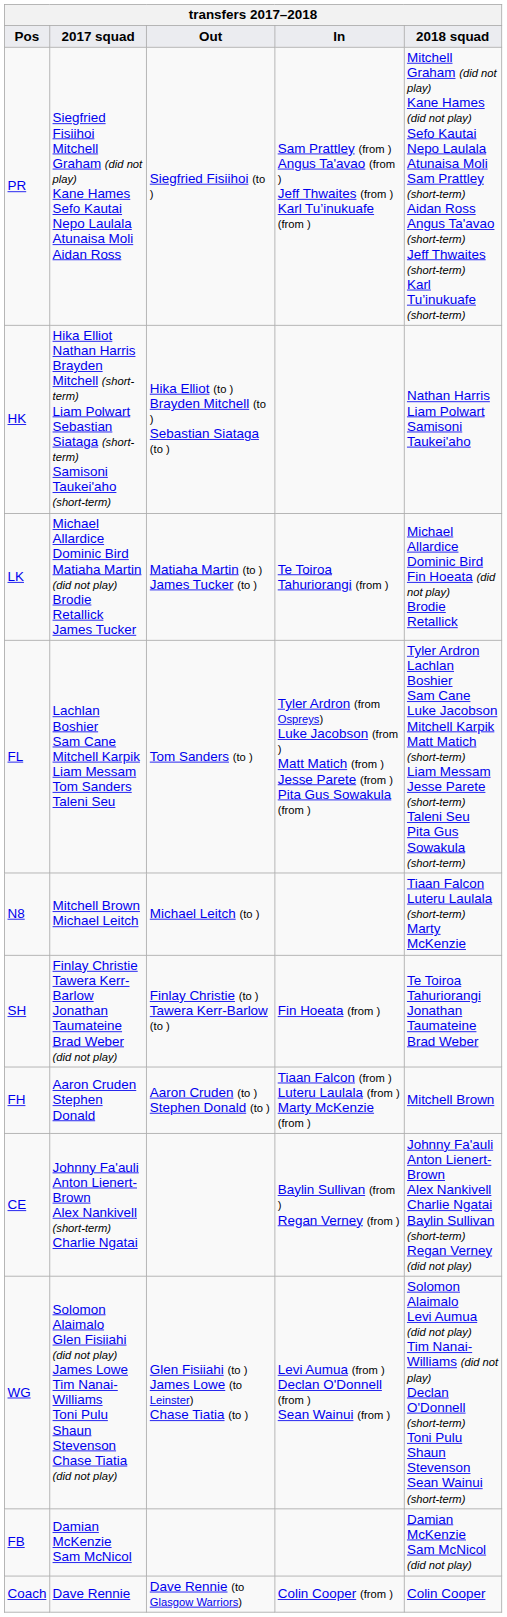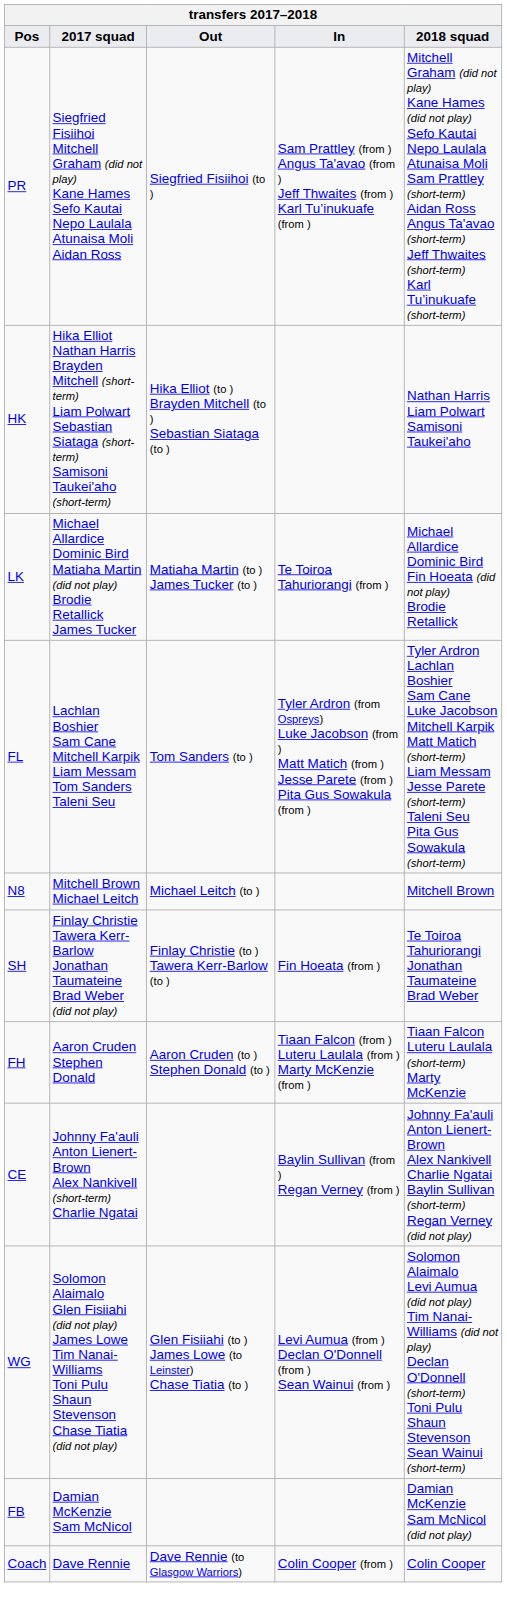N8 | 2018 squad: Tiaan Falcon Luteru Laulala (short-term) Marty McKenzie -> Mitchell Brown
FH | 2018 squad: Mitchell Brown -> Tiaan Falcon Luteru Laulala (short-term) Marty McKenzie
